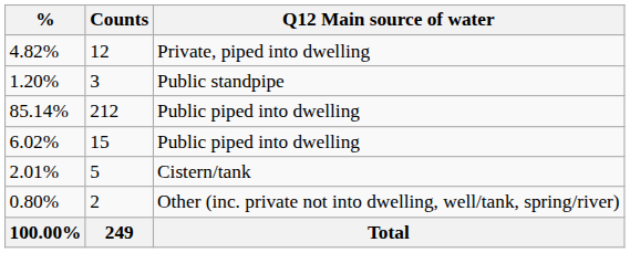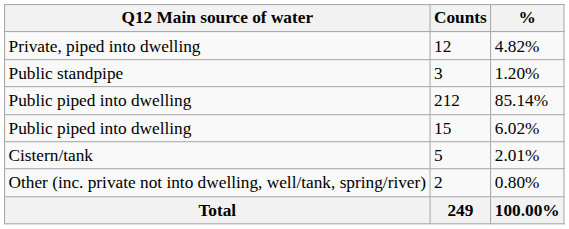columns swapped: Q12 Main source of water <-> %
